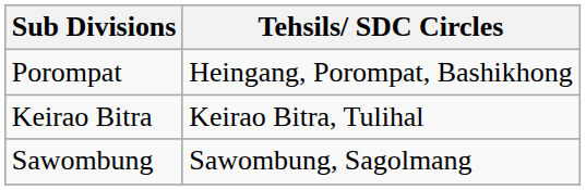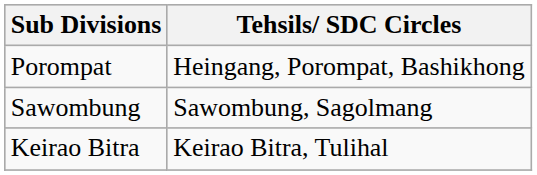rows swapped: Keirao Bitra <-> Sawombung
